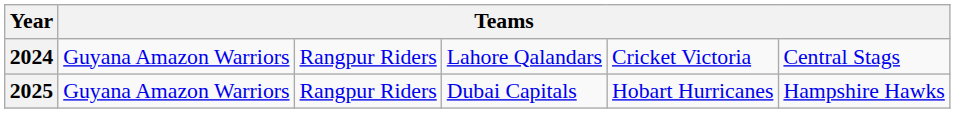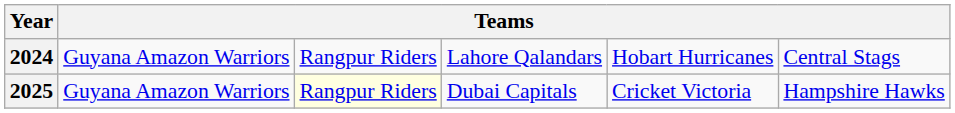2024 | column 5: Cricket Victoria -> Hobart Hurricanes
2025 | column 3: no background -> lightyellow background
2025 | column 5: Hobart Hurricanes -> Cricket Victoria
